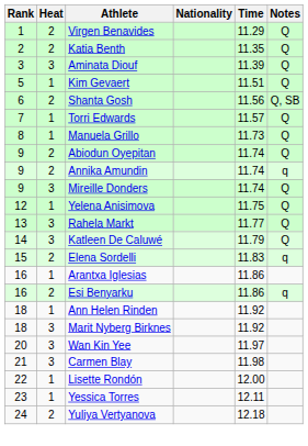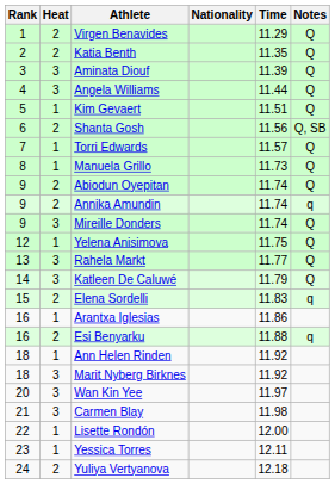+ row: 4 | 3 | Angela Williams | 11.44 | Q
Esi Benyarku | Time: 11.86 -> 11.88
